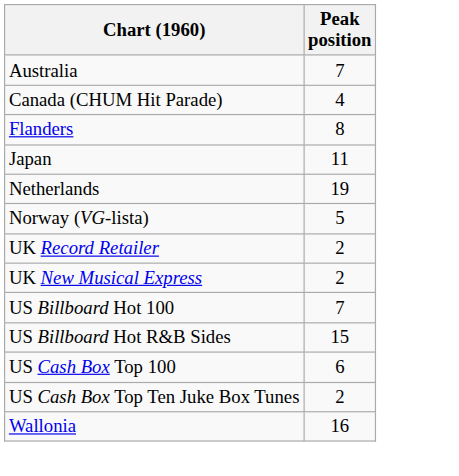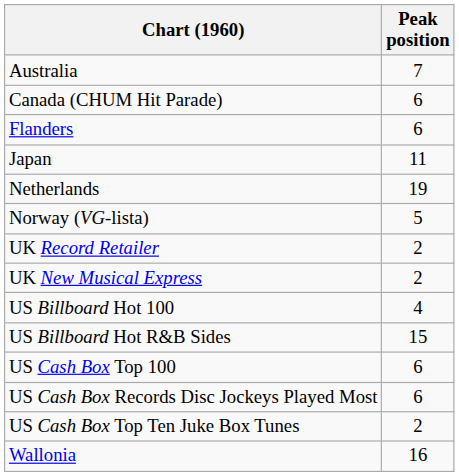Canada (CHUM Hit Parade) | Peak position: 4 -> 6
Flanders | Peak position: 8 -> 6
US Billboard Hot 100 | Peak position: 7 -> 4
+ row: US Cash Box Records Disc Jockeys Played Most | 6
